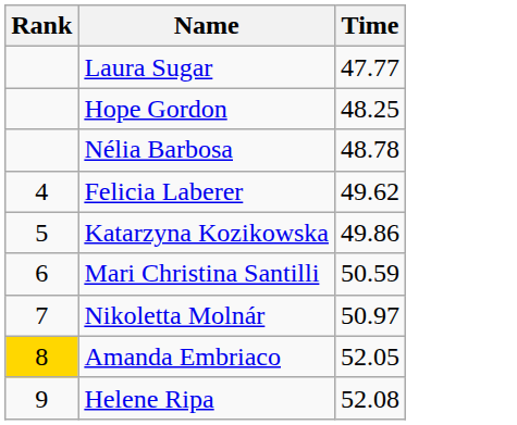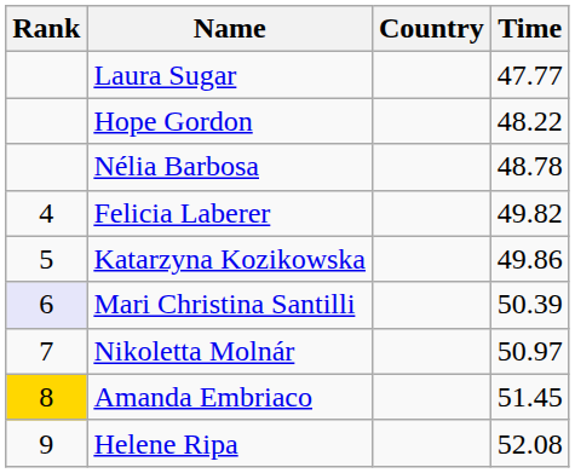+ column: Country
Hope Gordon | Time: 48.25 -> 48.22
Felicia Laberer | Time: 49.62 -> 49.82
Mari Christina Santilli | Rank: no background -> lavender background
Mari Christina Santilli | Time: 50.59 -> 50.39
Amanda Embriaco | Time: 52.05 -> 51.45
